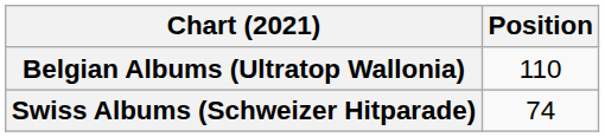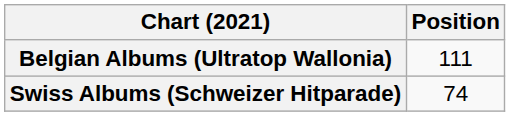Belgian Albums (Ultratop Wallonia) | Position: 110 -> 111
